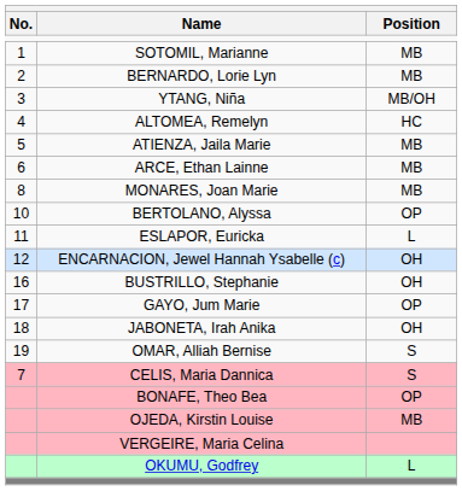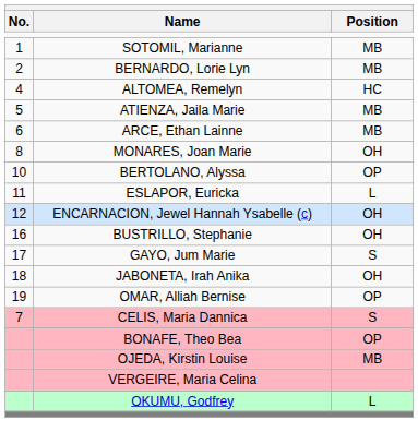- row: 3 | YTANG, Niña | MB/OH
MONARES, Joan Marie | Position: MB -> OH
GAYO, Jum Marie | Position: OP -> S
OMAR, Alliah Bernise | Position: S -> OP
